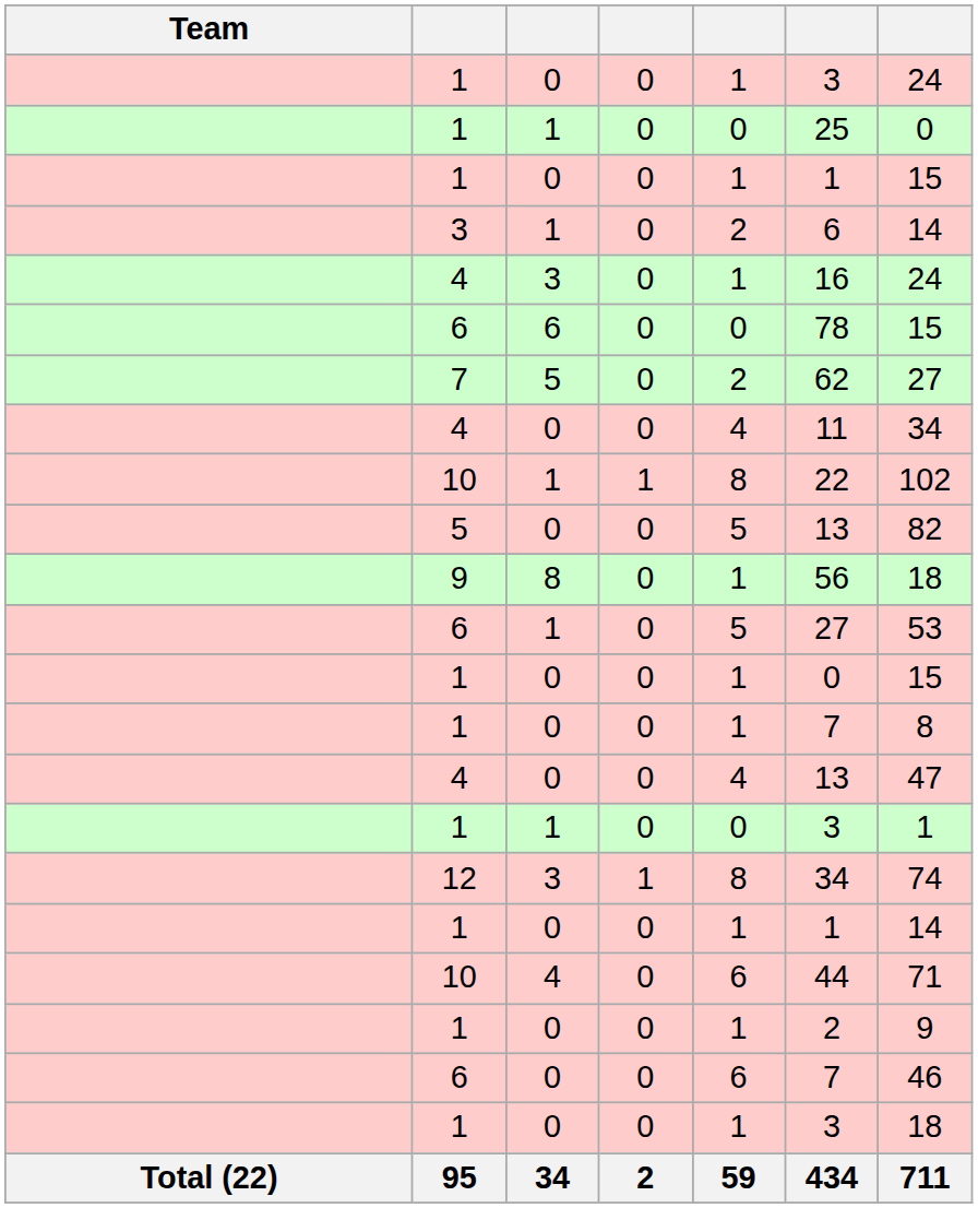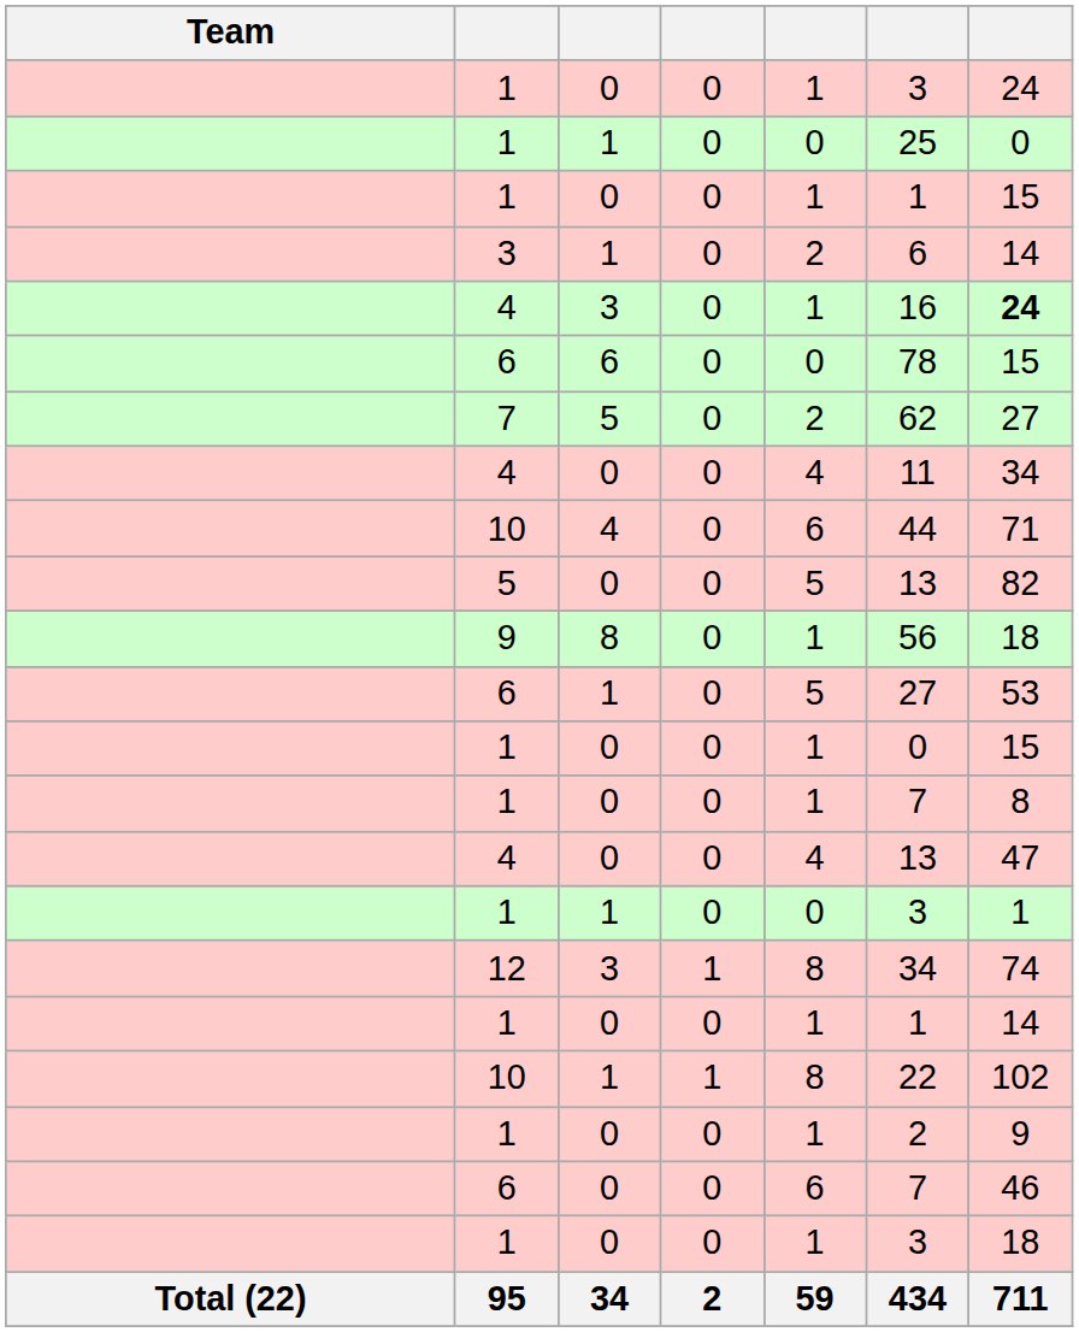4 / 3 | column 7: normal -> bold
rows swapped: 10 / 4 <-> 10 / 1
